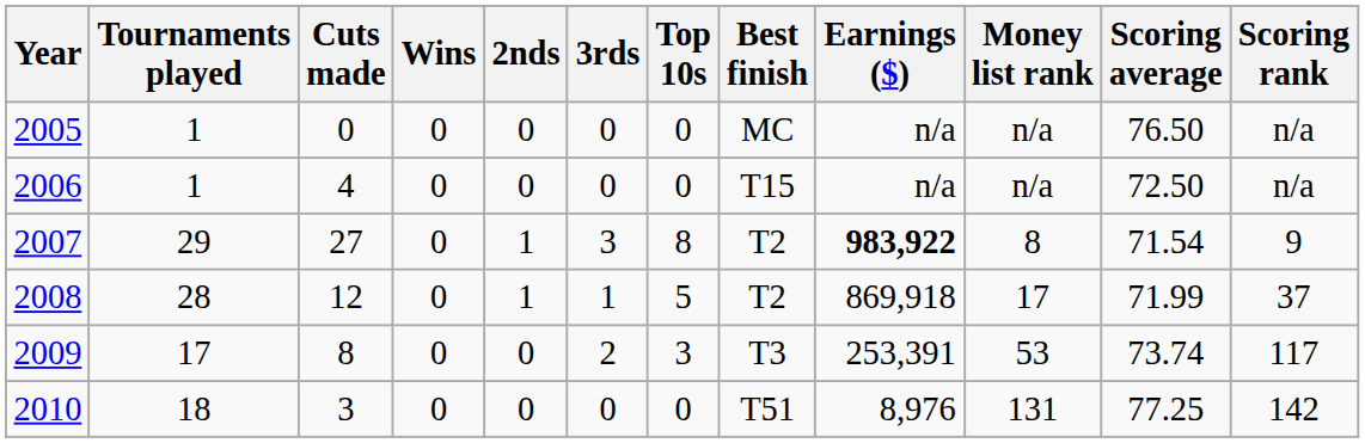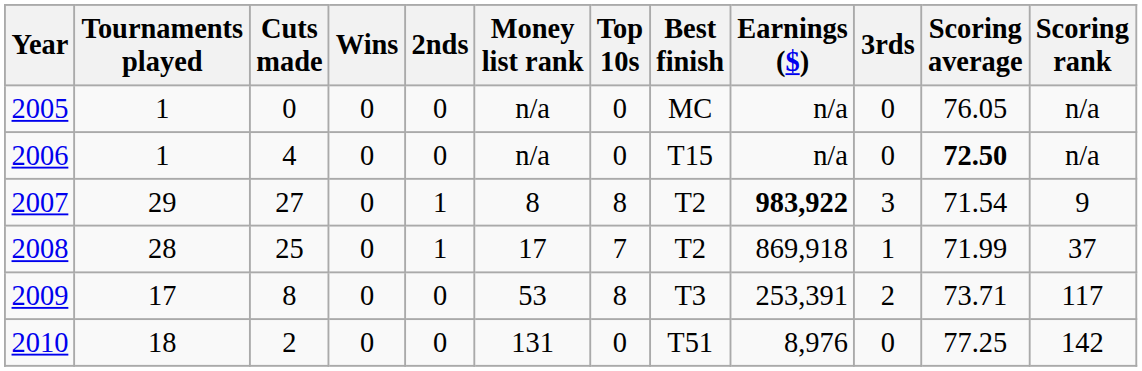columns swapped: 3rds <-> Money list rank
2005 | Scoring average: 76.50 -> 76.05
2006 | Scoring average: normal -> bold
2008 | Cuts made: 12 -> 25
2008 | Top 10s: 5 -> 7
2009 | Top 10s: 3 -> 8
2009 | Scoring average: 73.74 -> 73.71
2010 | Cuts made: 3 -> 2
